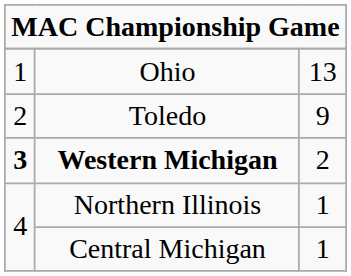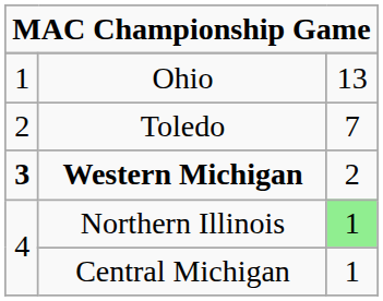Toledo | column 3: 9 -> 7
Northern Illinois | column 3: no background -> lightgreen background
